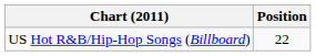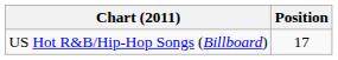US Hot R&B/Hip-Hop Songs (Billboard) | Position: 22 -> 17
